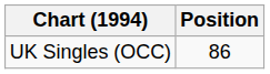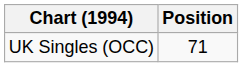UK Singles (OCC) | Position: 86 -> 71
